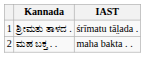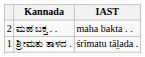rows swapped: ಶ್ರೀಮತು ತಾಳದ . <-> ಮಹ ಬಕ್ತ . .
